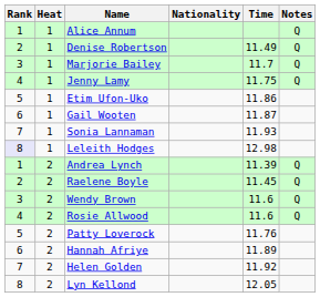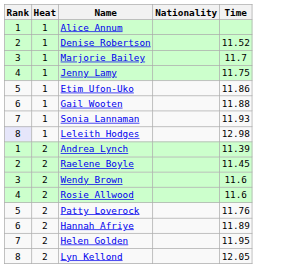- column: Notes | Q | Q | Q | Q | Q | Q | Q | Q
Denise Robertson | Time: 11.49 -> 11.52
Gail Wooten | Time: 11.87 -> 11.88
Helen Golden | Time: 11.92 -> 11.95
